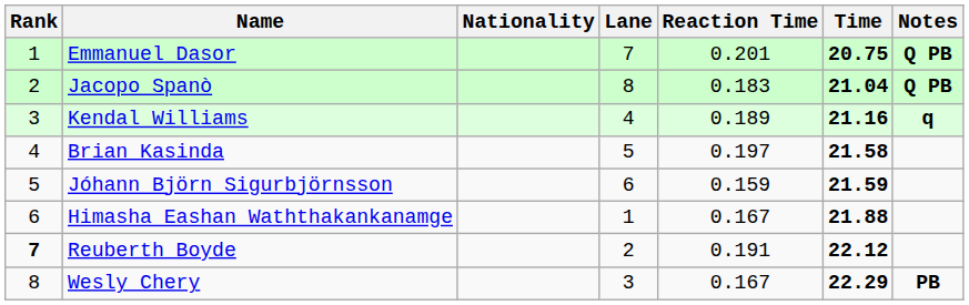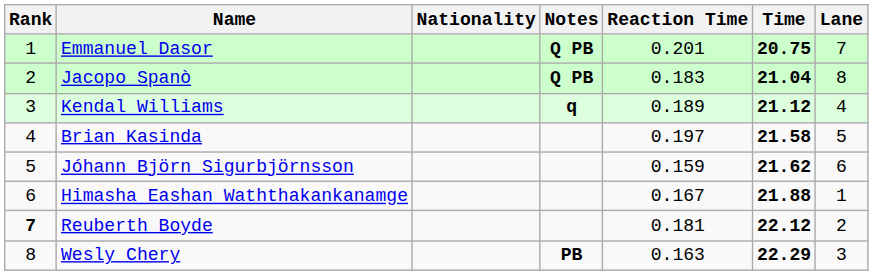columns swapped: Lane <-> Notes
Kendal Williams | Time: 21.16 -> 21.12
Jóhann Björn Sigurbjörnsson | Time: 21.59 -> 21.62
Reuberth Boyde | Reaction Time: 0.191 -> 0.181
Wesly Chery | Reaction Time: 0.167 -> 0.163
